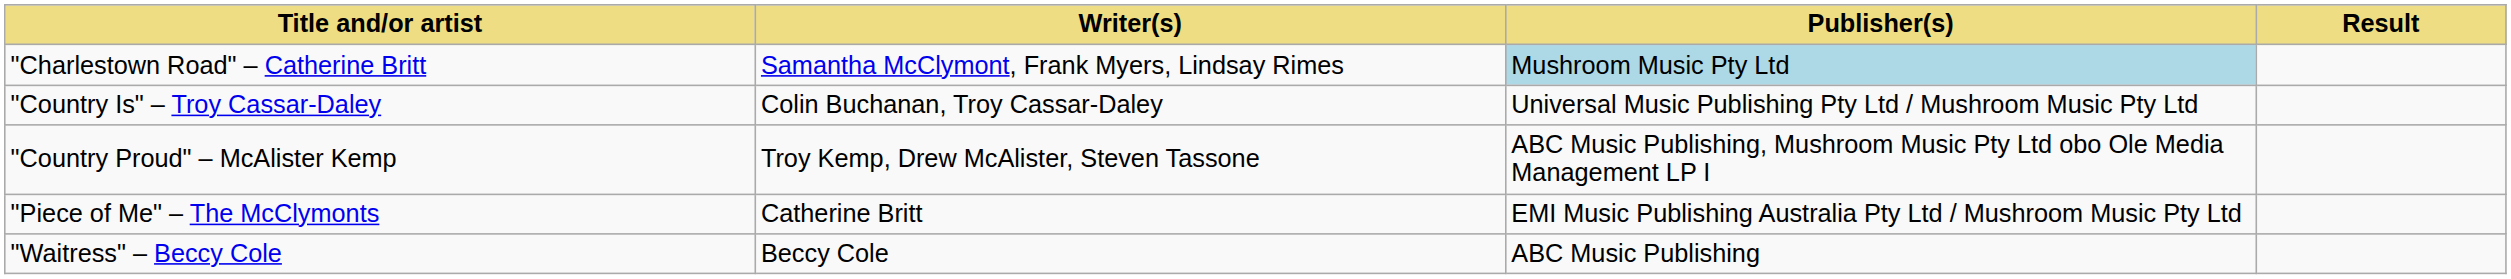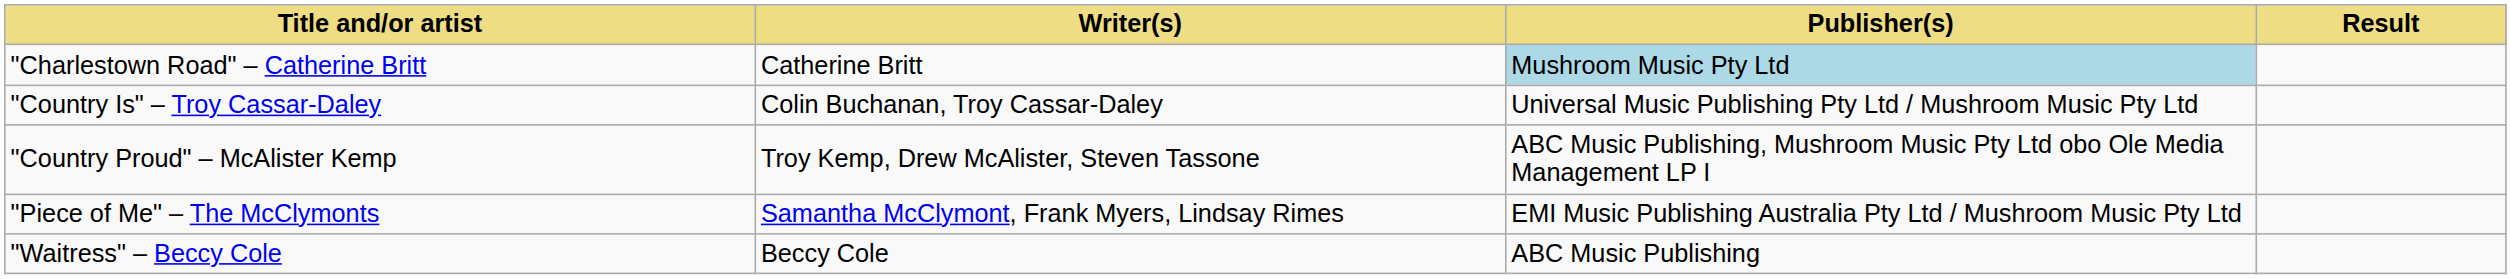"Charlestown Road" – Catherine Britt | Writer(s): Samantha McClymont, Frank Myers, Lindsay Rimes -> Catherine Britt
"Piece of Me" – The McClymonts | Writer(s): Catherine Britt -> Samantha McClymont, Frank Myers, Lindsay Rimes
